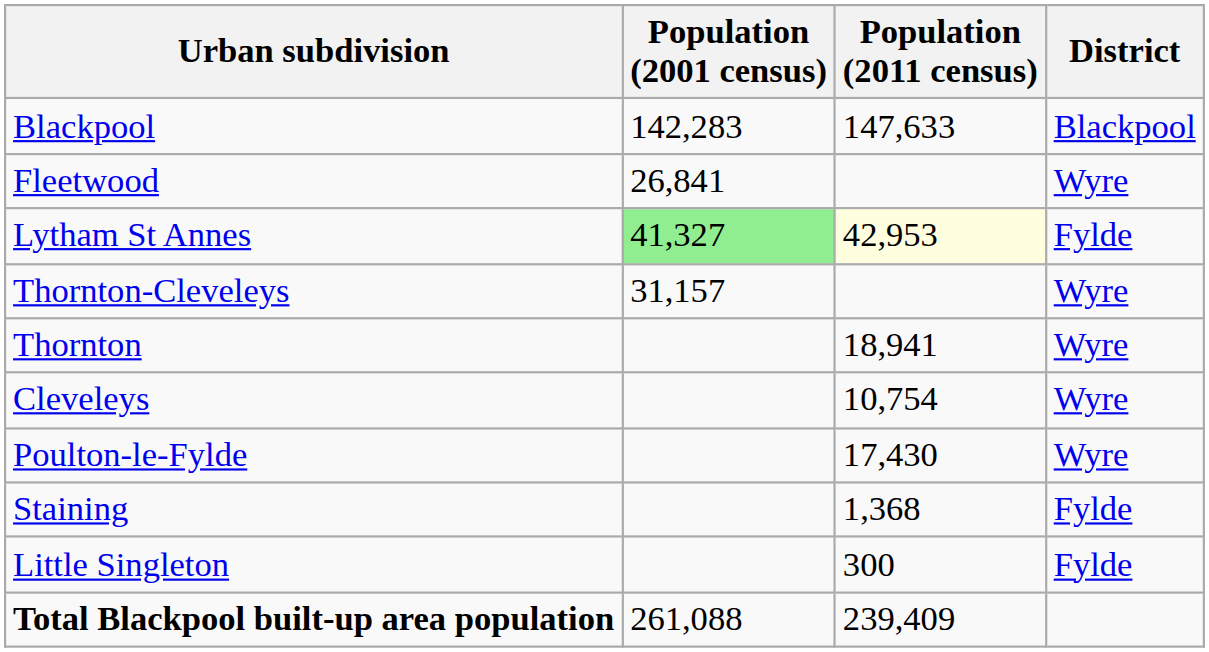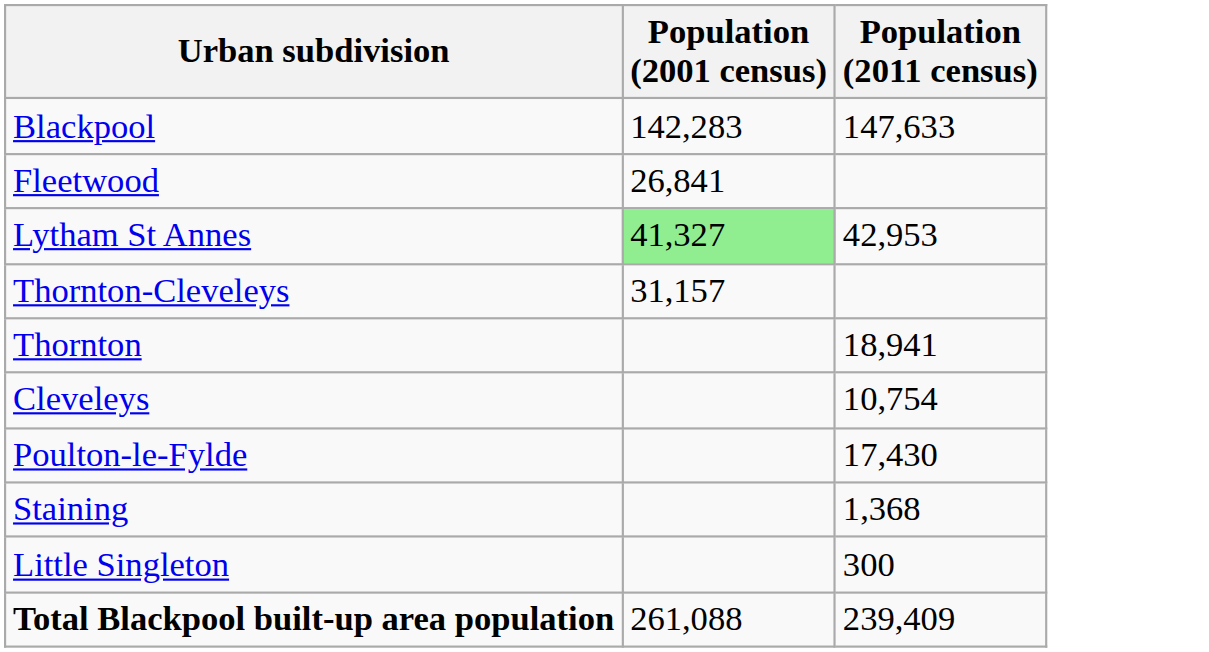- column: District | Blackpool | Wyre | Fylde | Wyre | Wyre | Wyre | Wyre | Fylde | Fylde
Lytham St Annes | Population (2011 census): lightyellow background -> no background
